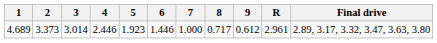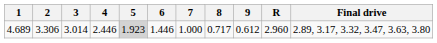4.689 | 2: 3.373 -> 3.306
4.689 | 5: no background -> lightgrey background
4.689 | R: 2.961 -> 2.960
